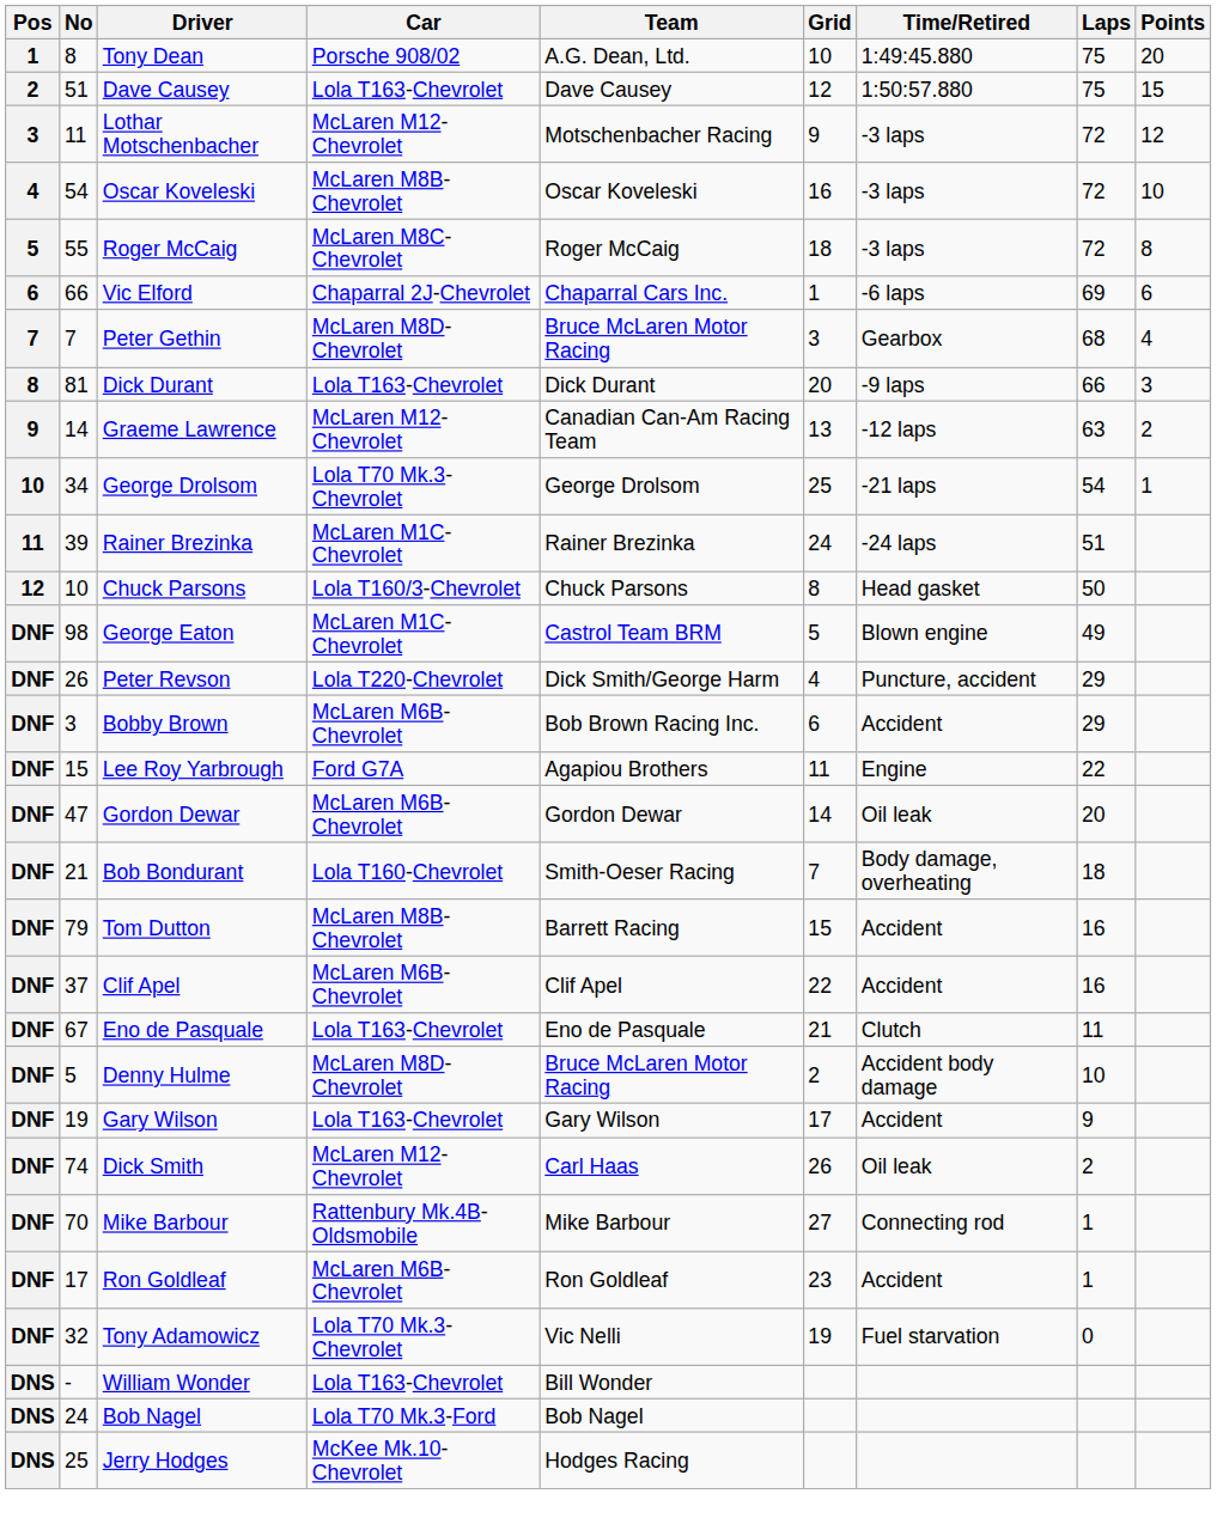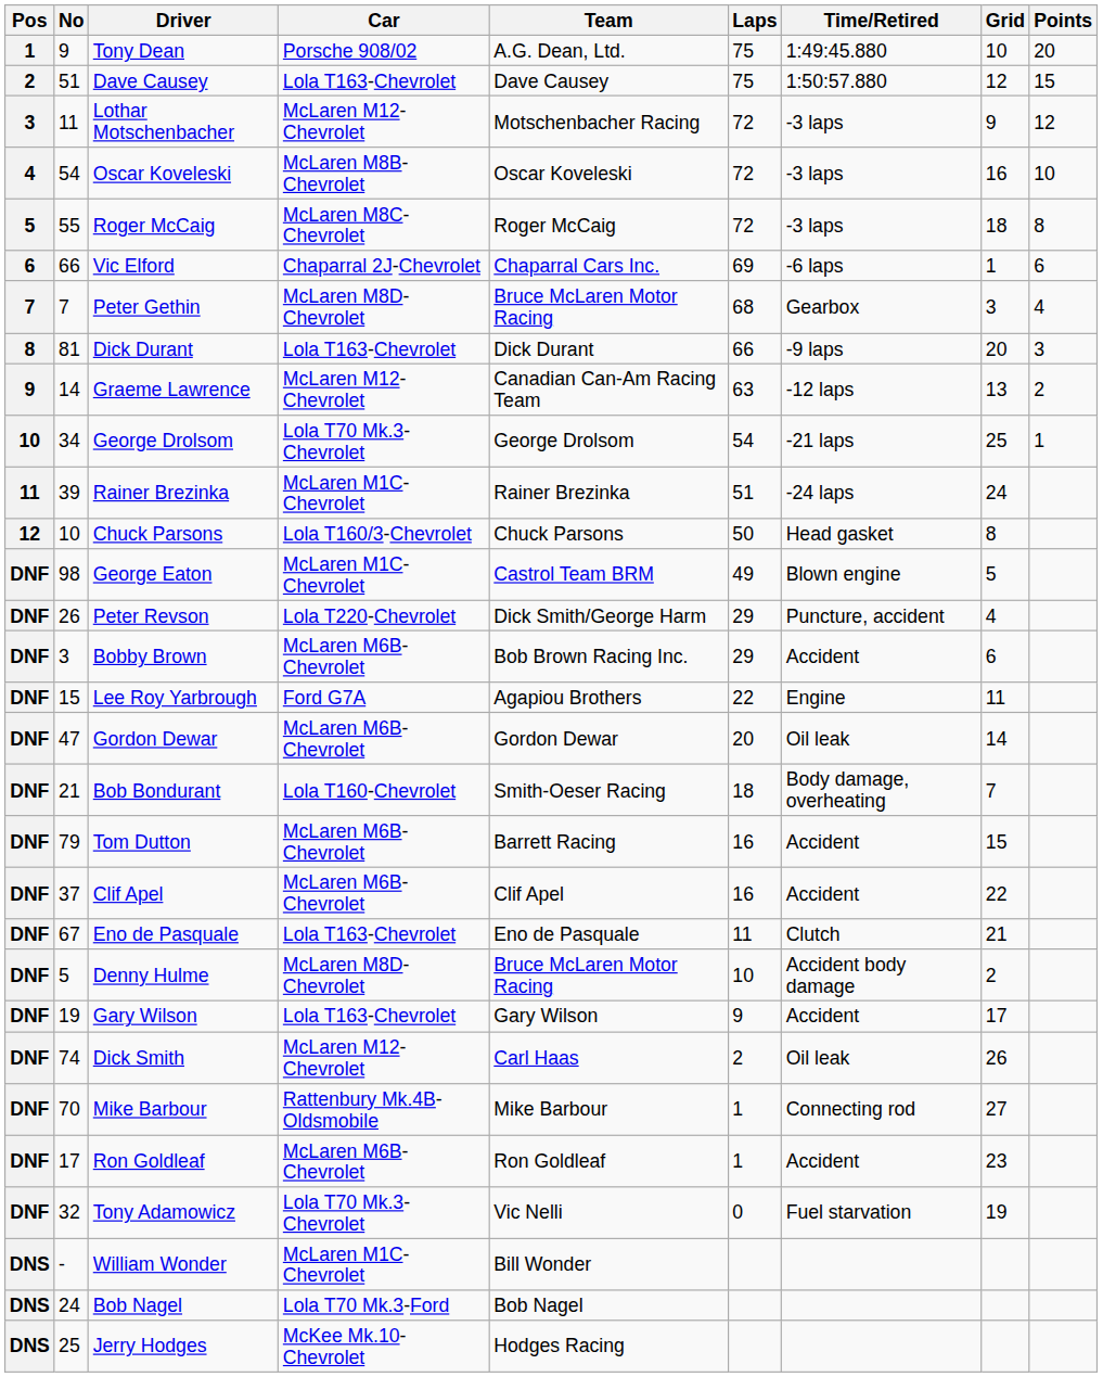columns swapped: Laps <-> Grid
Tony Dean | No: 8 -> 9
Tom Dutton | Car: McLaren M8B-Chevrolet -> McLaren M6B-Chevrolet
William Wonder | Car: Lola T163-Chevrolet -> McLaren M1C-Chevrolet
